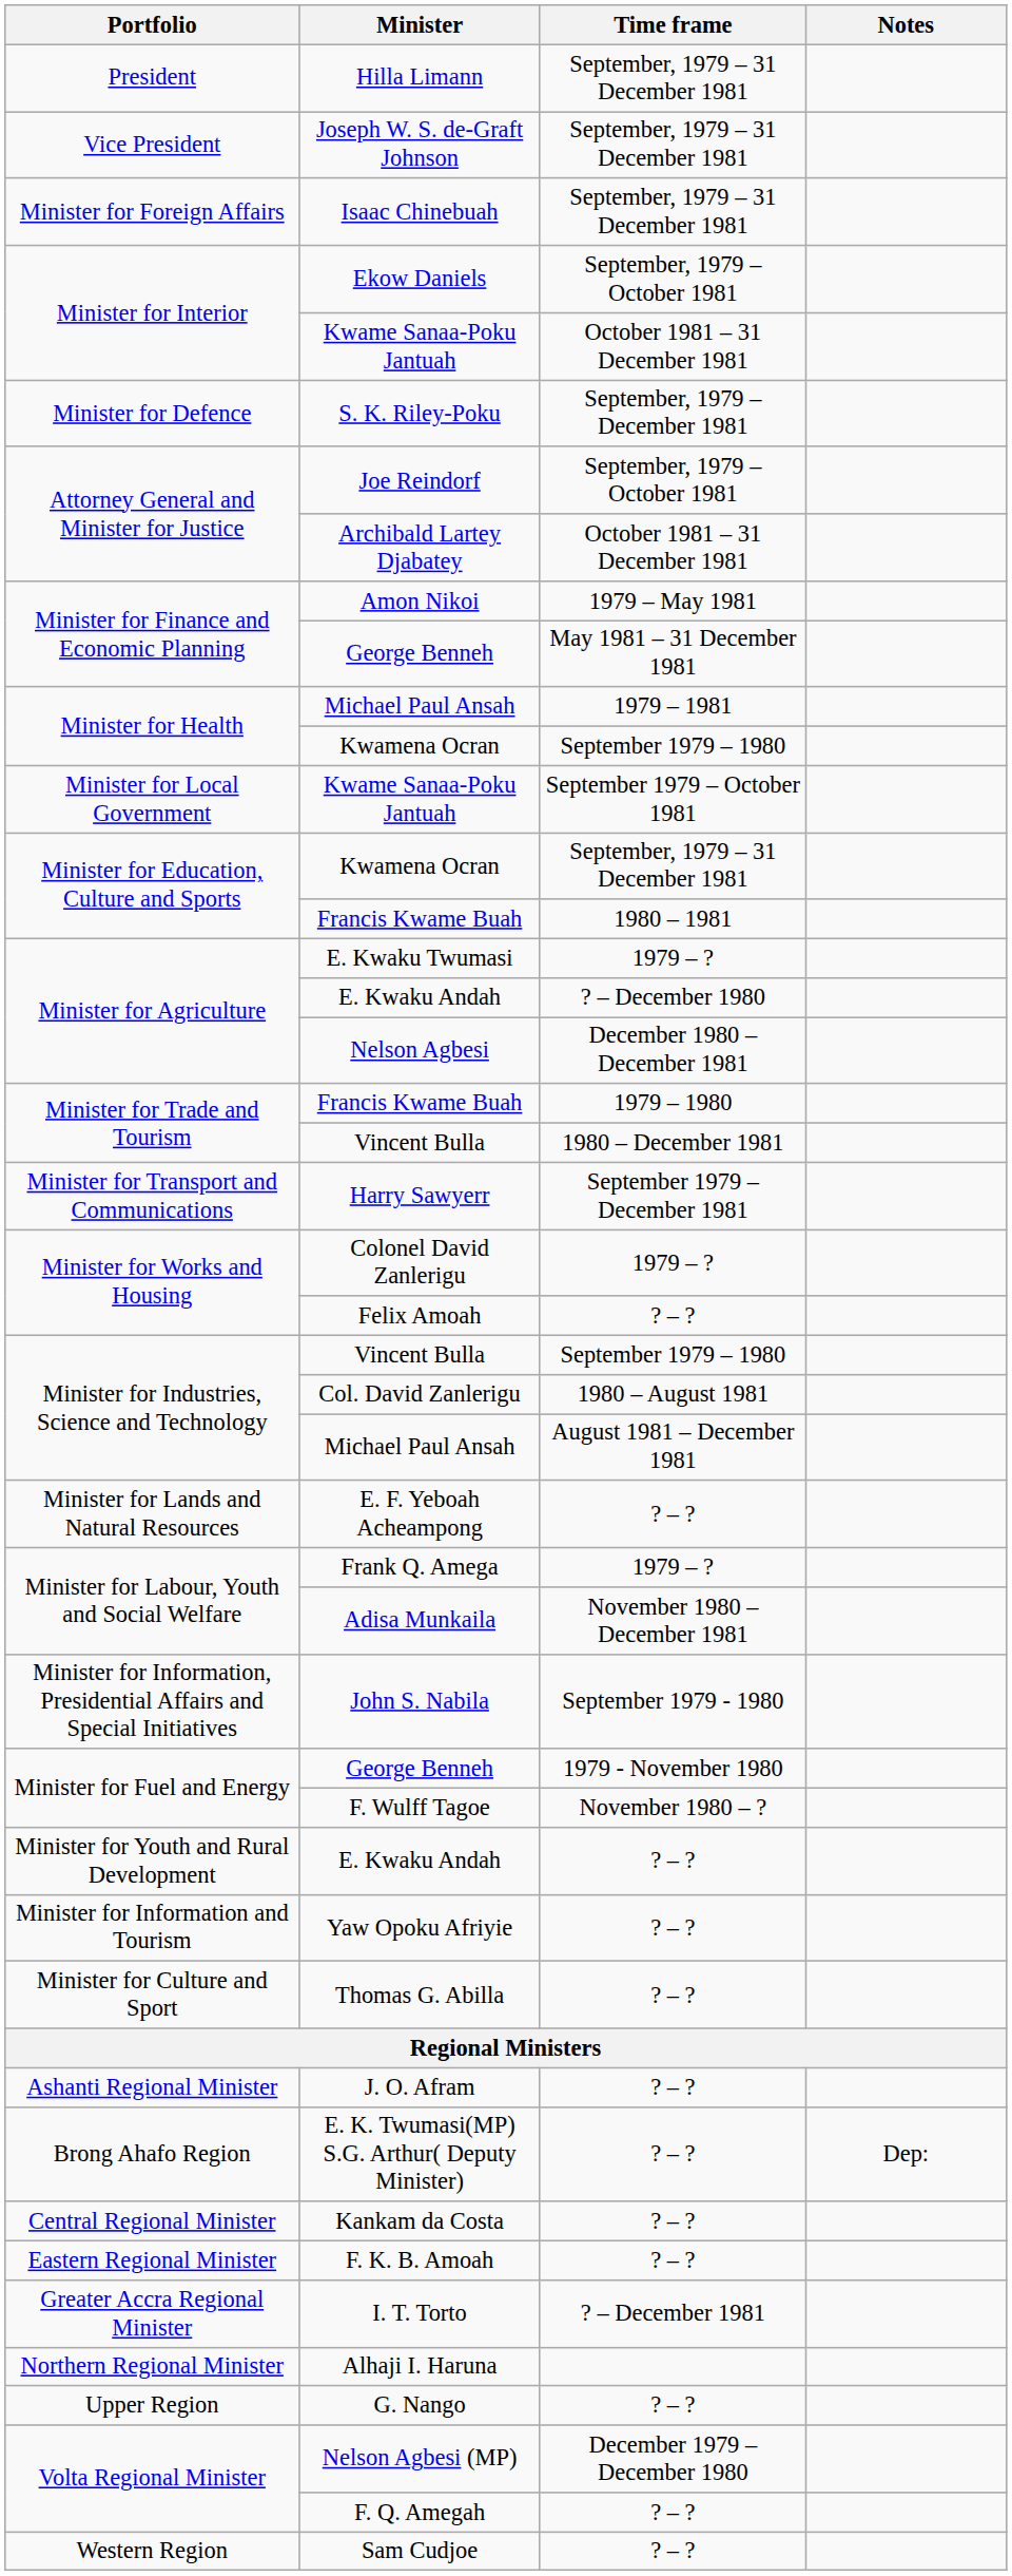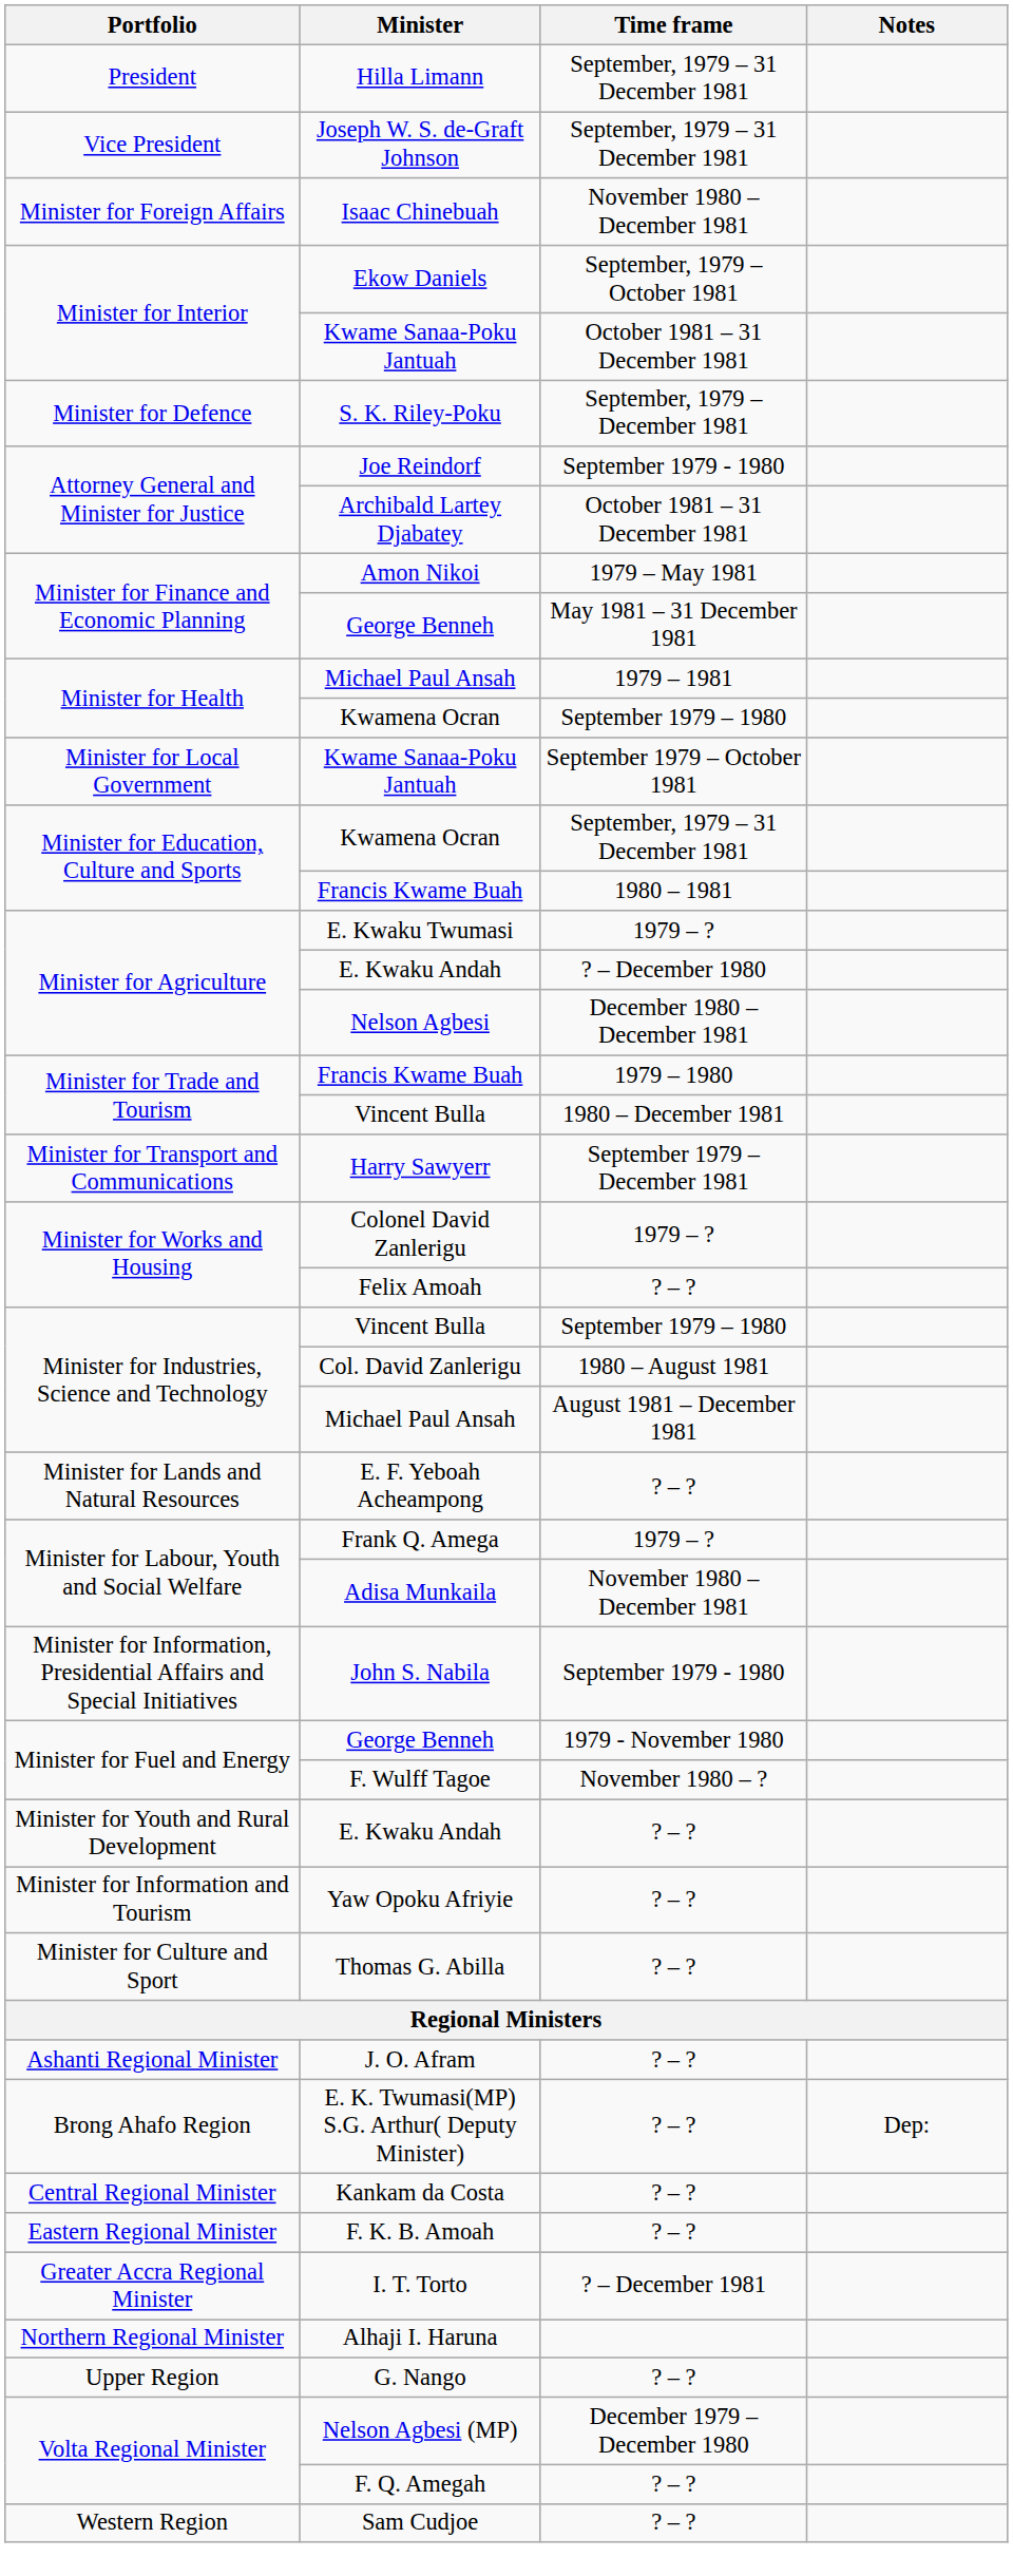Isaac Chinebuah | Time frame: September, 1979 – 31 December 1981 -> November 1980 – December 1981
Joe Reindorf | Time frame: September, 1979 – October 1981 -> September 1979 - 1980
